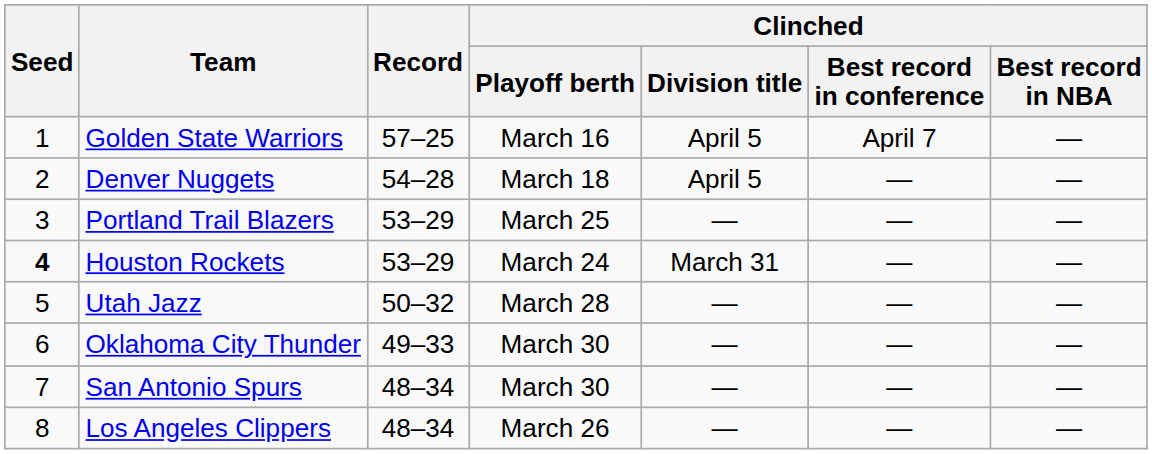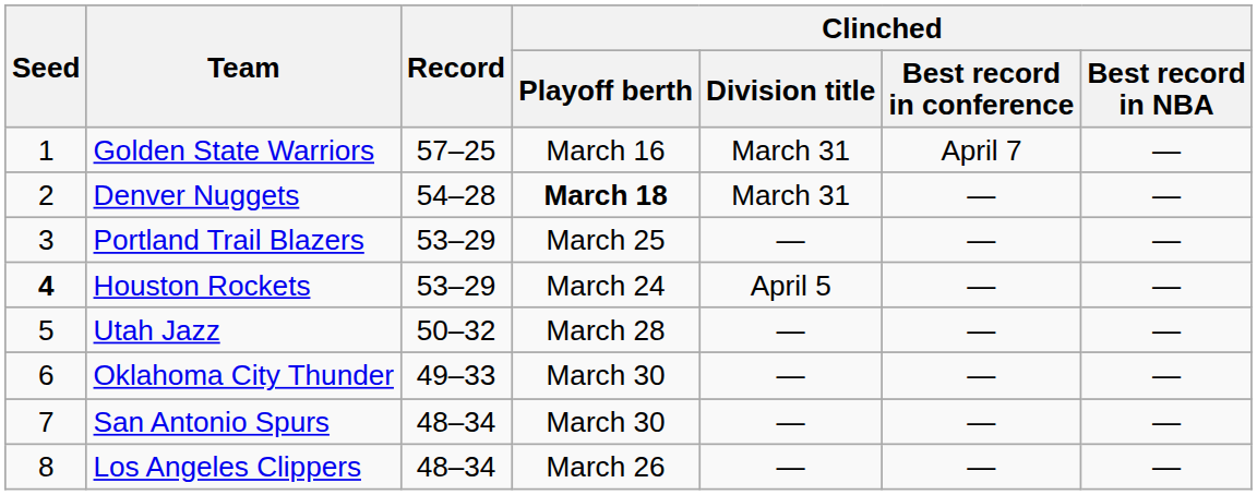Golden State Warriors | Clinched / Division title: April 5 -> March 31
Denver Nuggets | Clinched / Playoff berth: normal -> bold
Denver Nuggets | Clinched / Division title: April 5 -> March 31
Houston Rockets | Clinched / Division title: March 31 -> April 5
